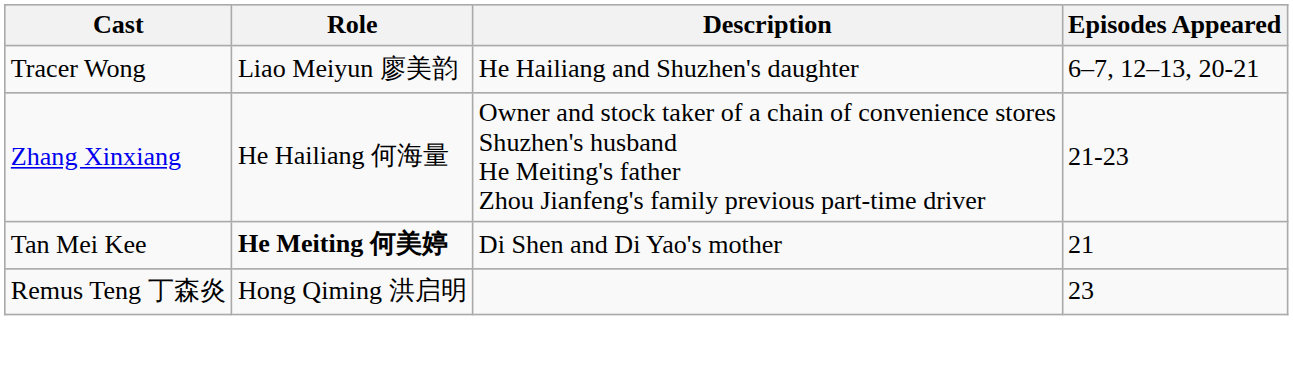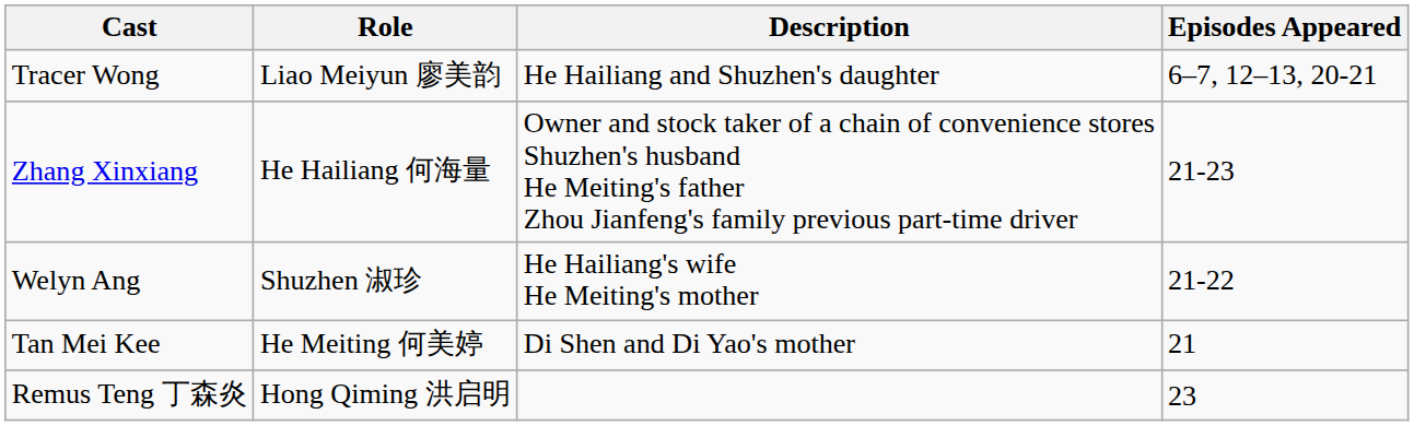+ row: Welyn Ang | Shuzhen 淑珍 | He Hailiang's wife He Meiting's mother | 21-22
Tan Mei Kee | Role: bold -> normal
